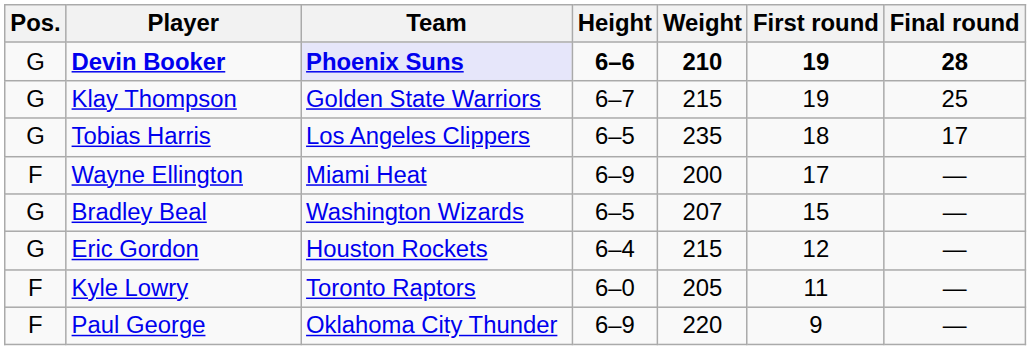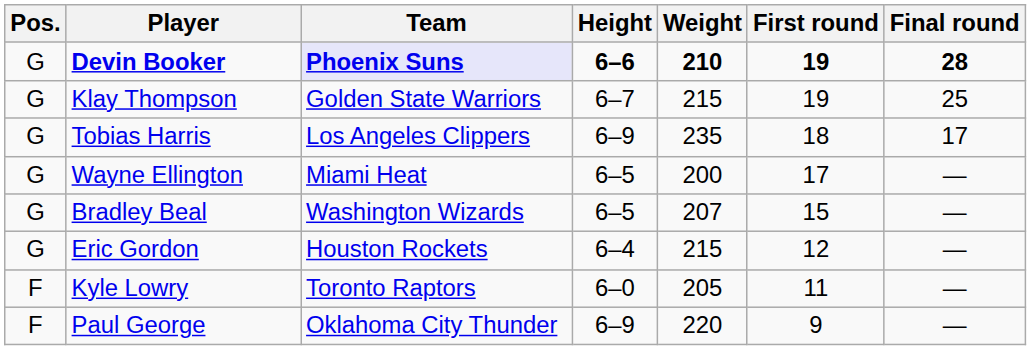Tobias Harris | Height: 6–5 -> 6–9
Wayne Ellington | Pos.: F -> G
Wayne Ellington | Height: 6–9 -> 6–5
